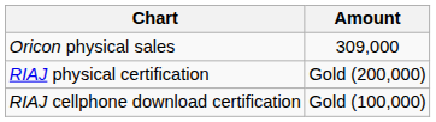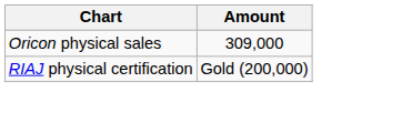- row: RIAJ cellphone download certification | Gold (100,000)
